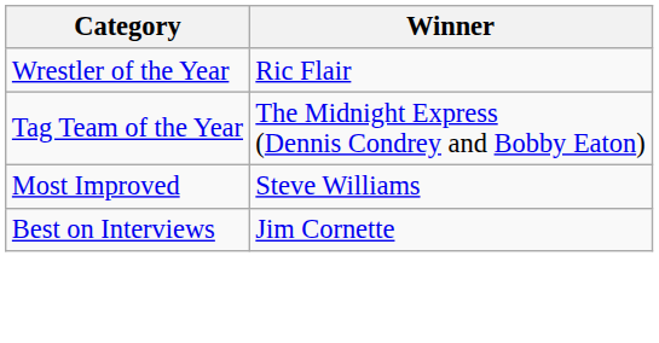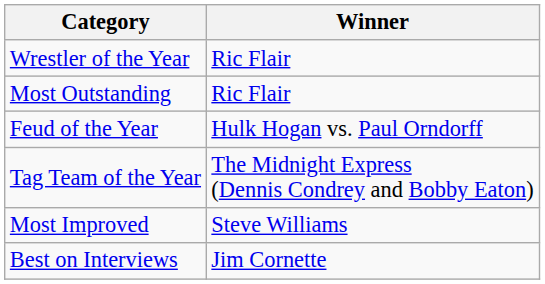+ row: Most Outstanding | Ric Flair
+ row: Feud of the Year | Hulk Hogan vs. Paul Orndorff
